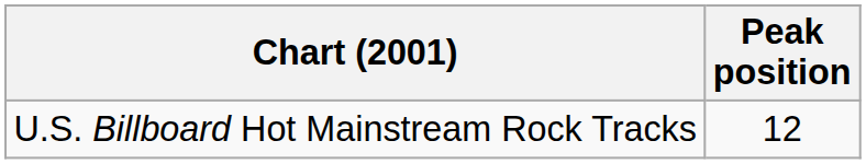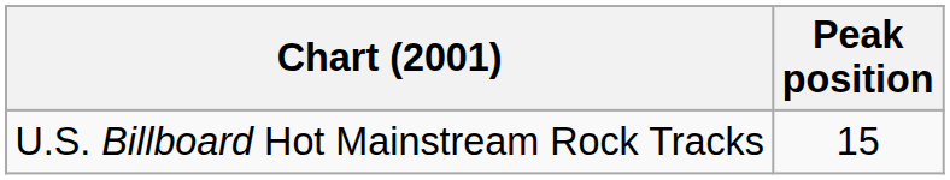U.S. Billboard Hot Mainstream Rock Tracks | Peak position: 12 -> 15
